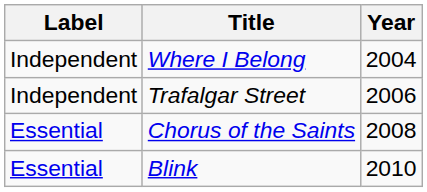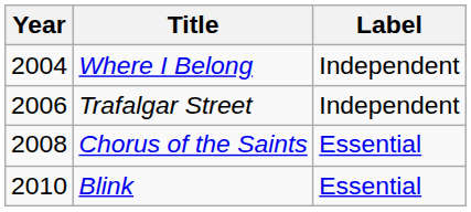columns swapped: Year <-> Label
